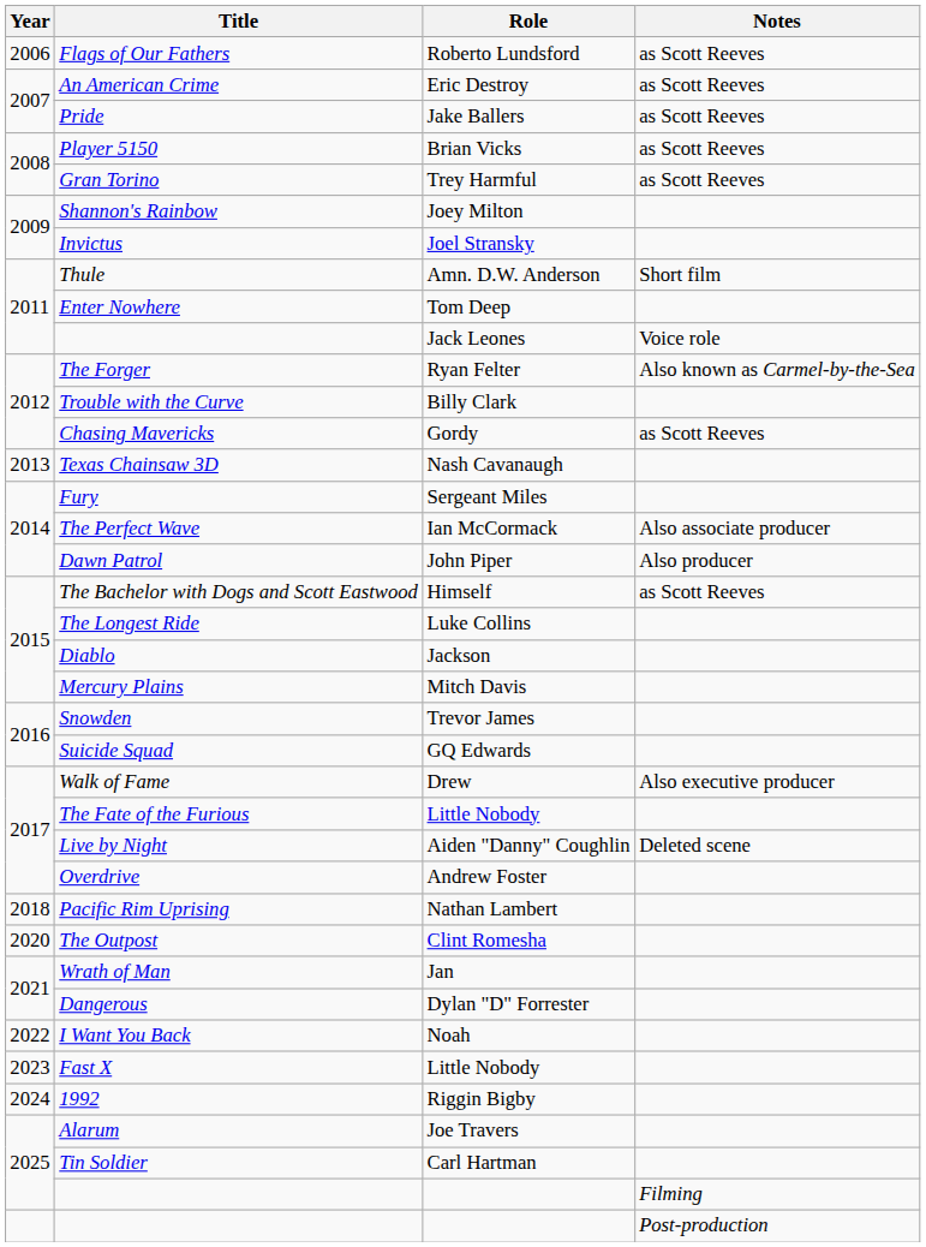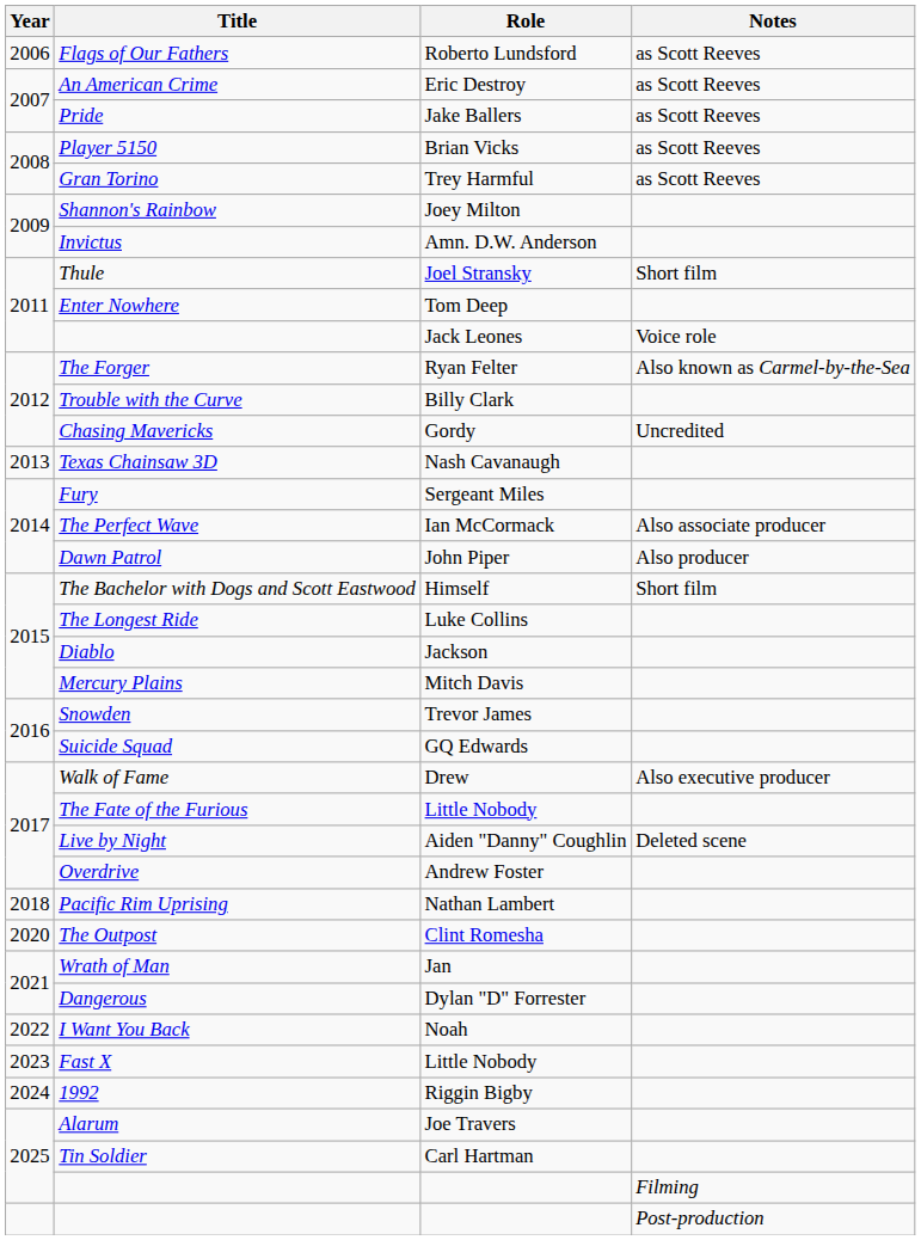Invictus | Role: Joel Stransky -> Amn. D.W. Anderson
Thule | Role: Amn. D.W. Anderson -> Joel Stransky
Chasing Mavericks | Notes: as Scott Reeves -> Uncredited
The Bachelor with Dogs and Scott Eastwood | Notes: as Scott Reeves -> Short film
